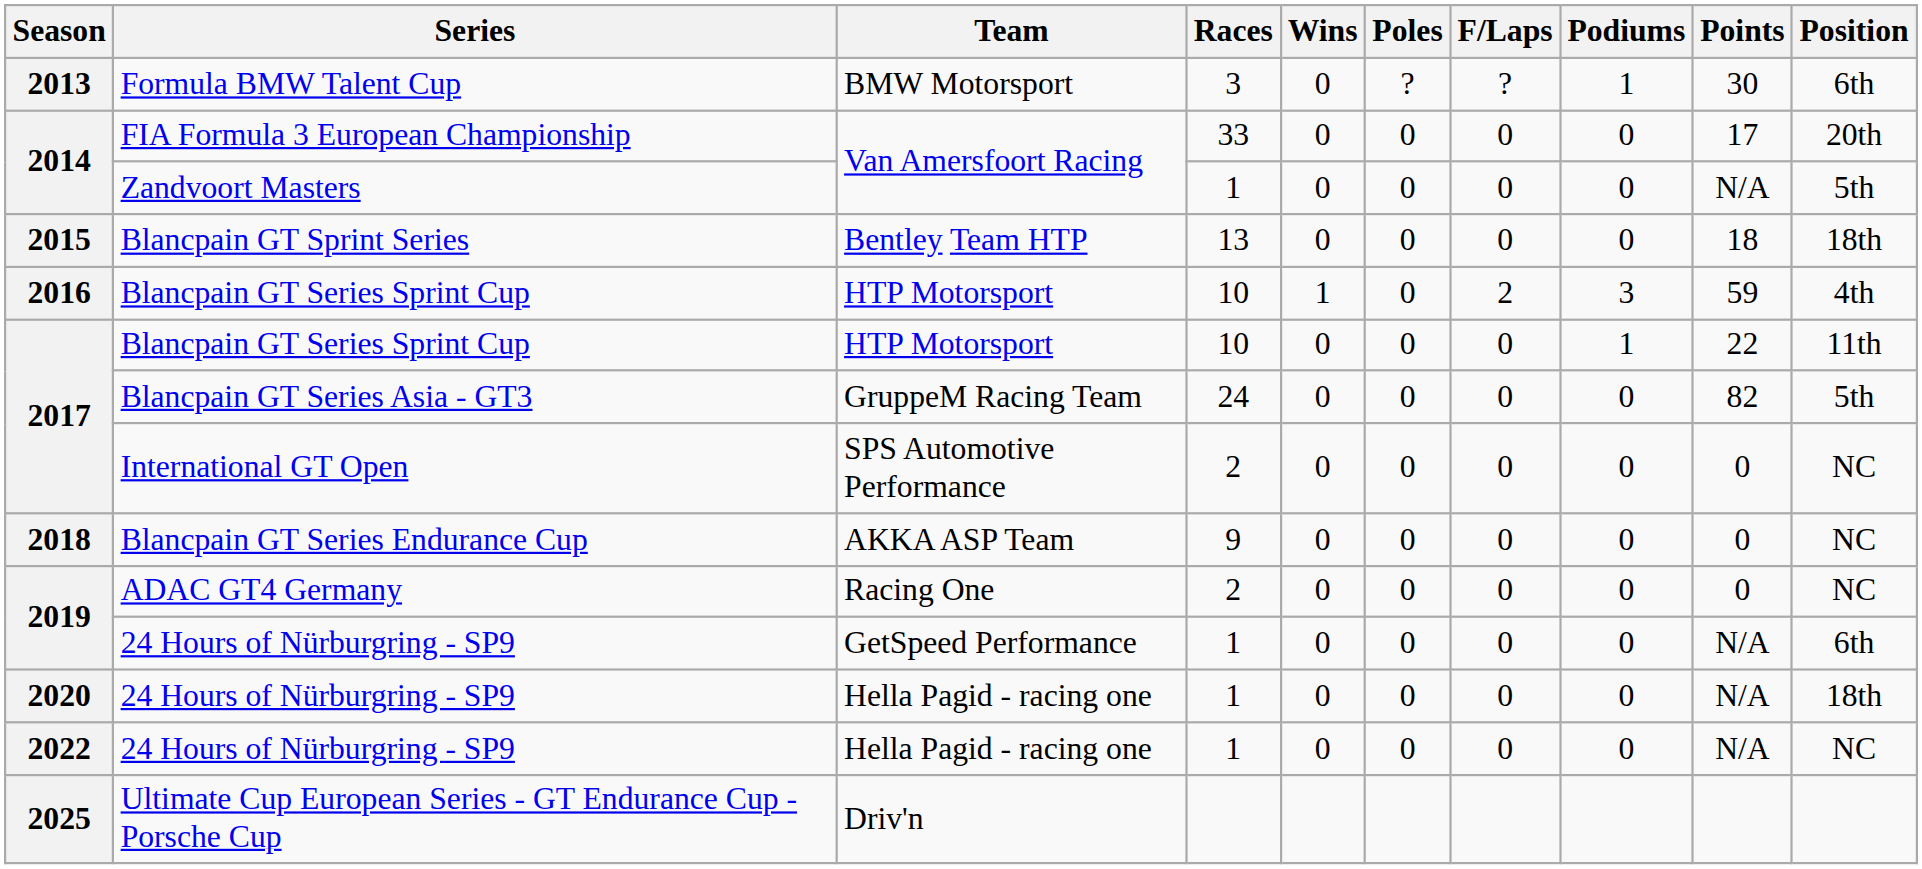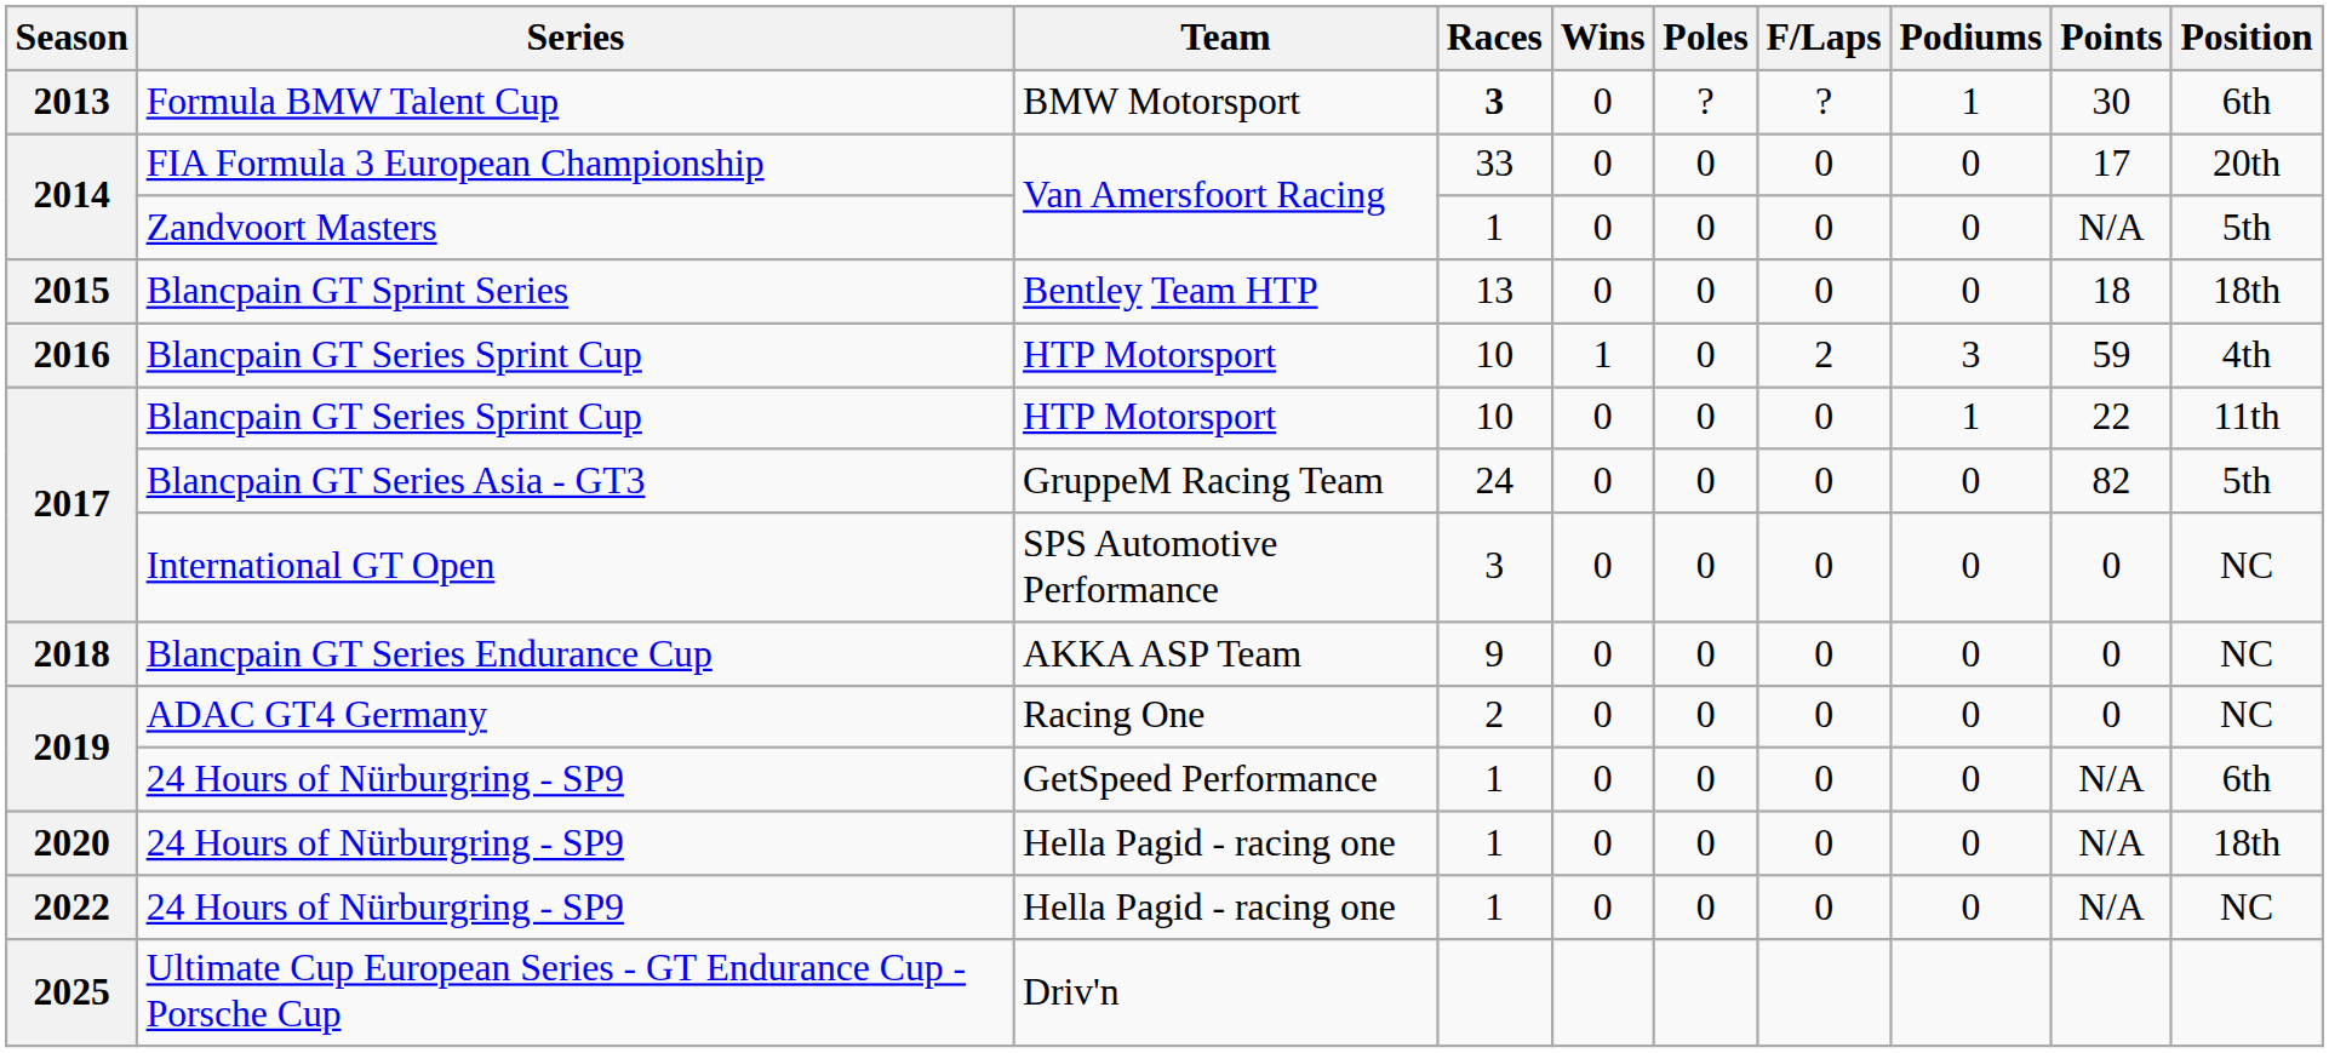Formula BMW Talent Cup | Races: normal -> bold
International GT Open | Races: 2 -> 3
